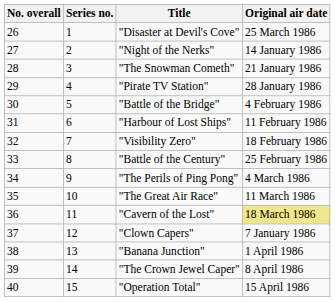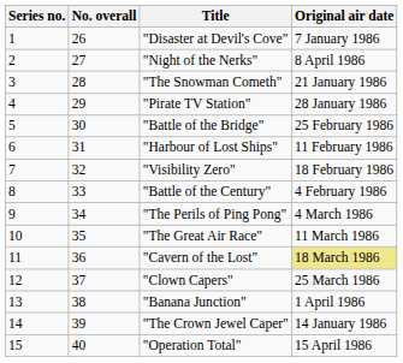columns swapped: No. overall <-> Series no.
"Disaster at Devil's Cove" | Original air date: 25 March 1986 -> 7 January 1986
"Night of the Nerks" | Original air date: 14 January 1986 -> 8 April 1986
"Battle of the Bridge" | Original air date: 4 February 1986 -> 25 February 1986
"Battle of the Century" | Original air date: 25 February 1986 -> 4 February 1986
"Clown Capers" | Original air date: 7 January 1986 -> 25 March 1986
"The Crown Jewel Caper" | Original air date: 8 April 1986 -> 14 January 1986
